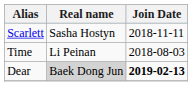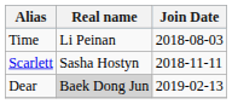rows swapped: Scarlett <-> Time
Dear | Join Date: bold -> normal
